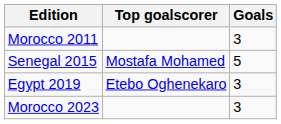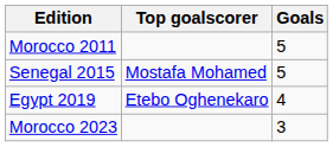Morocco 2011 | Goals: 3 -> 5
Egypt 2019 | Goals: 3 -> 4
